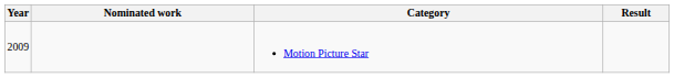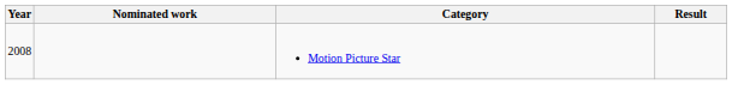Motion Picture Star | Year: 2009 -> 2008
